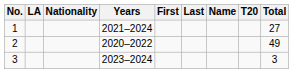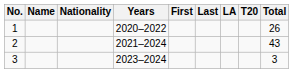columns swapped: Name <-> LA
1 | Years: 2021–2024 -> 2020–2022
1 | Total: 27 -> 26
2 | Years: 2020–2022 -> 2021–2024
2 | Total: 49 -> 43
